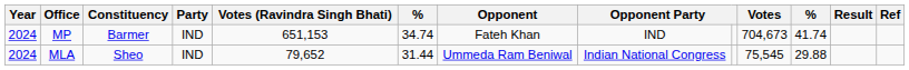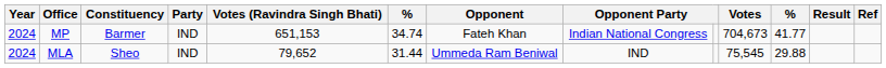MP | column 8: IND -> Indian National Congress
MP | column 11: 41.74 -> 41.77
MLA | column 8: Indian National Congress -> IND
